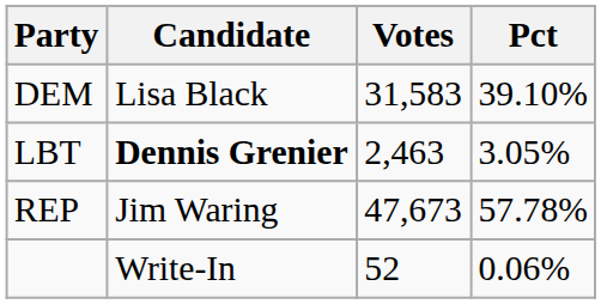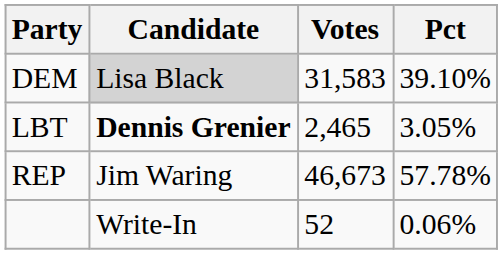DEM | Candidate: no background -> lightgrey background
LBT | Votes: 2,463 -> 2,465
REP | Votes: 47,673 -> 46,673
